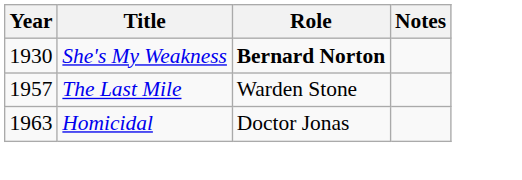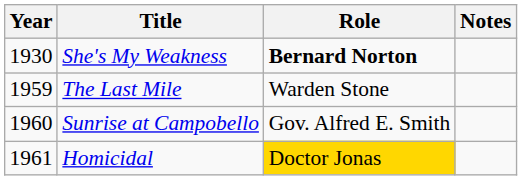The Last Mile | Year: 1957 -> 1959
+ row: 1960 | Sunrise at Campobello | Gov. Alfred E. Smith
Homicidal | Year: 1963 -> 1961
Homicidal | Role: no background -> gold background
